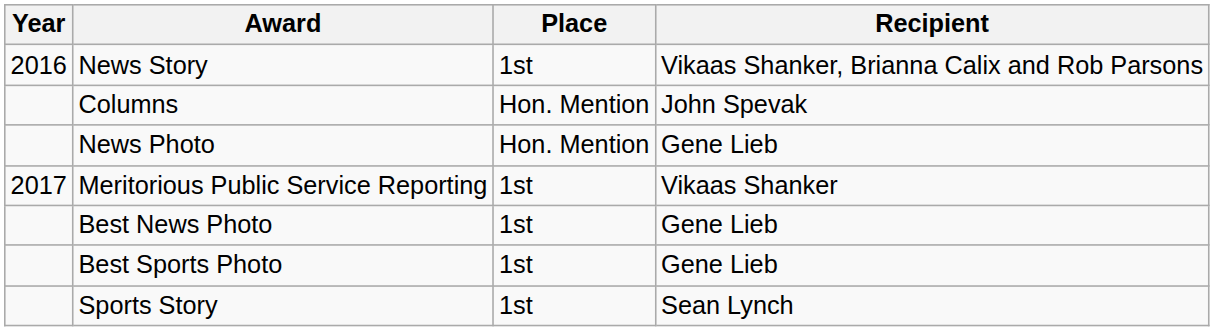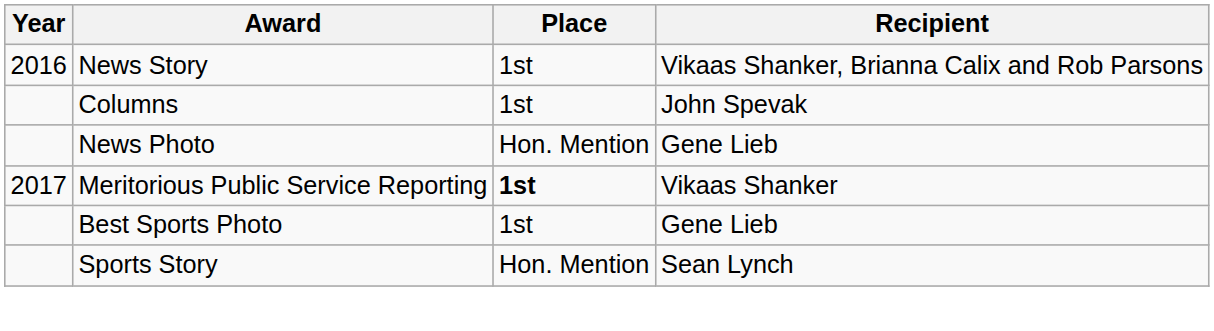Columns | Place: Hon. Mention -> 1st
Meritorious Public Service Reporting | Place: normal -> bold
- row: Best News Photo | 1st | Gene Lieb
Sports Story | Place: 1st -> Hon. Mention
